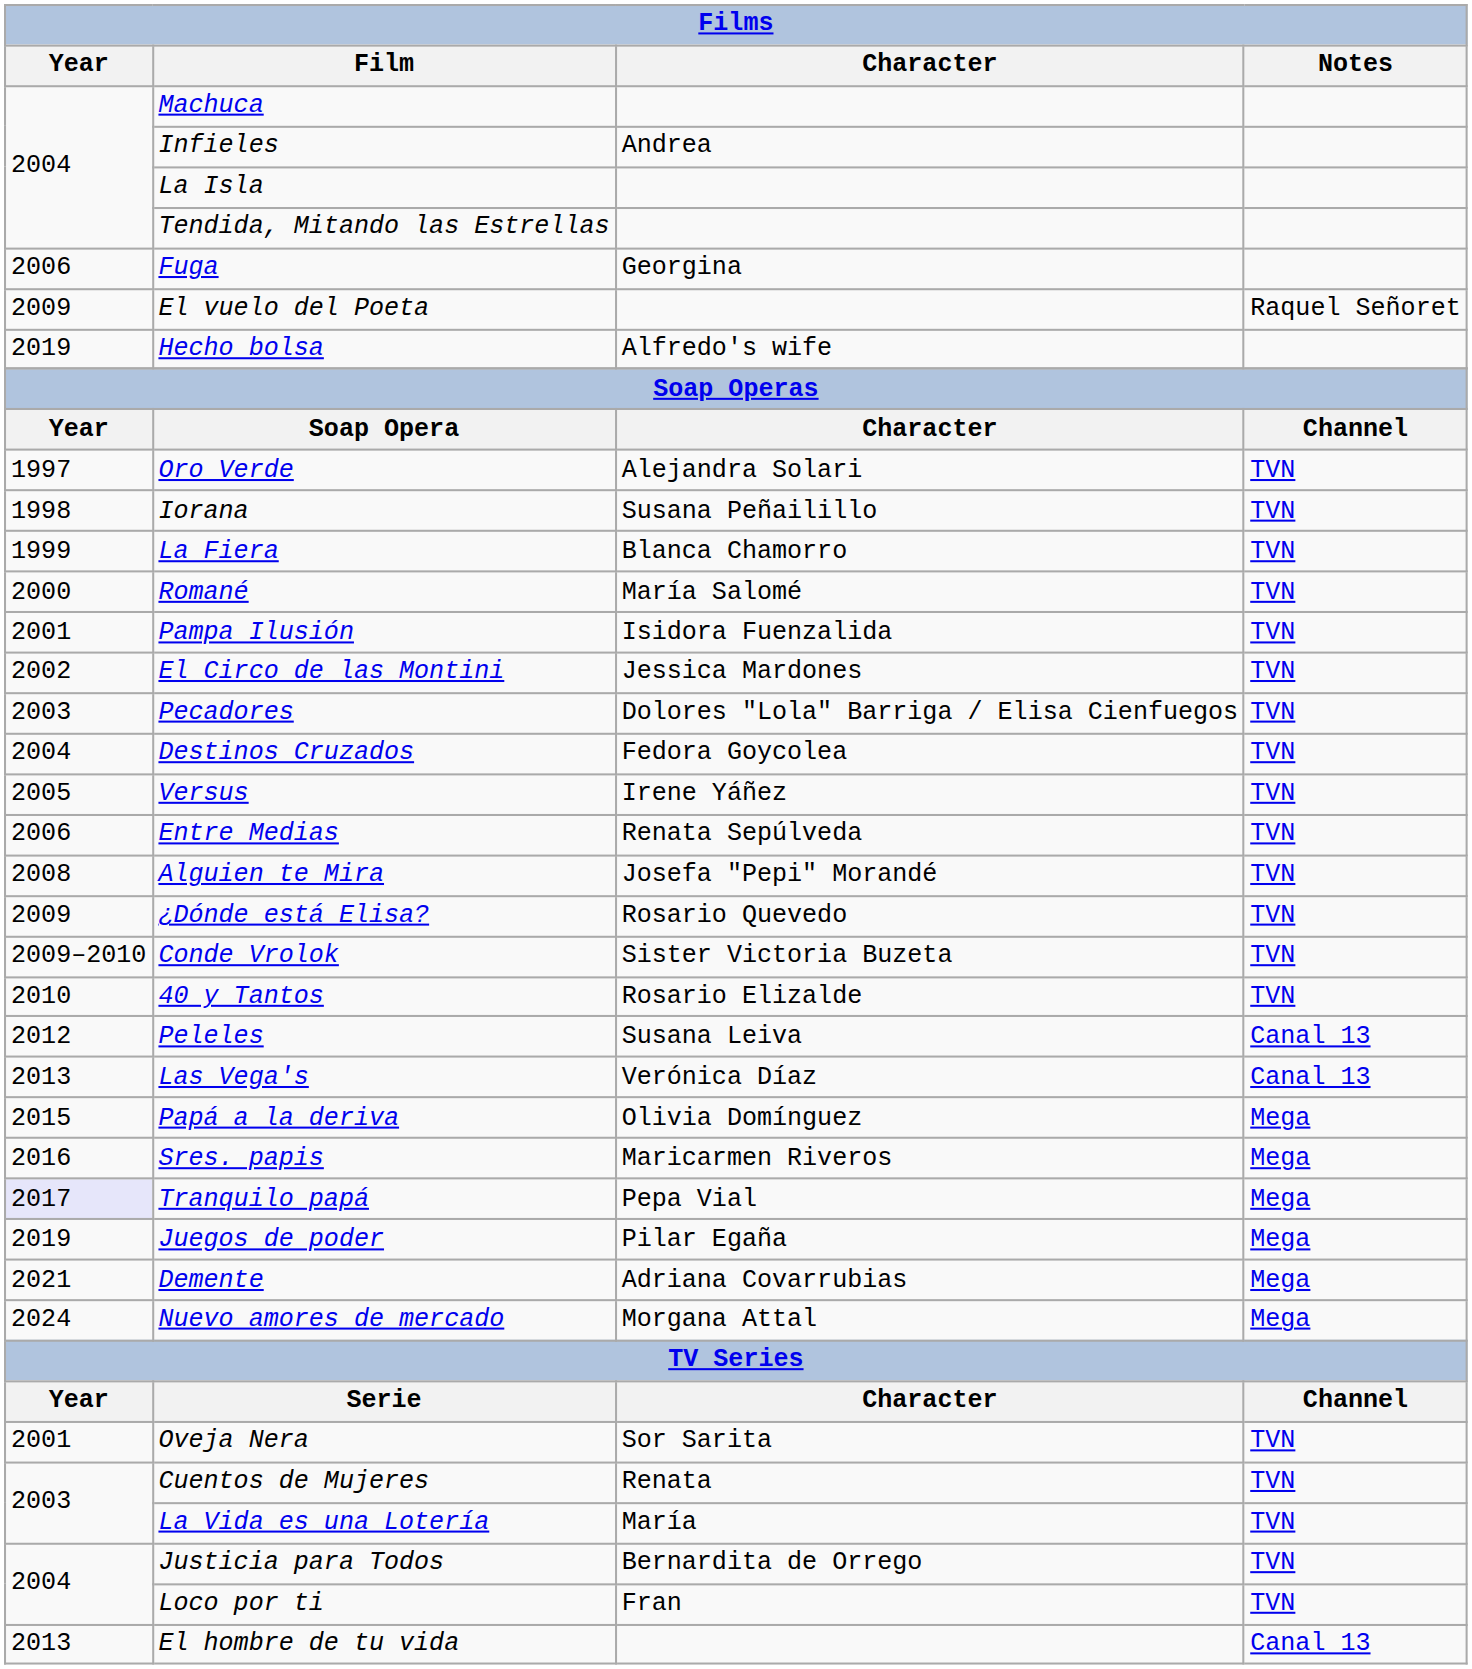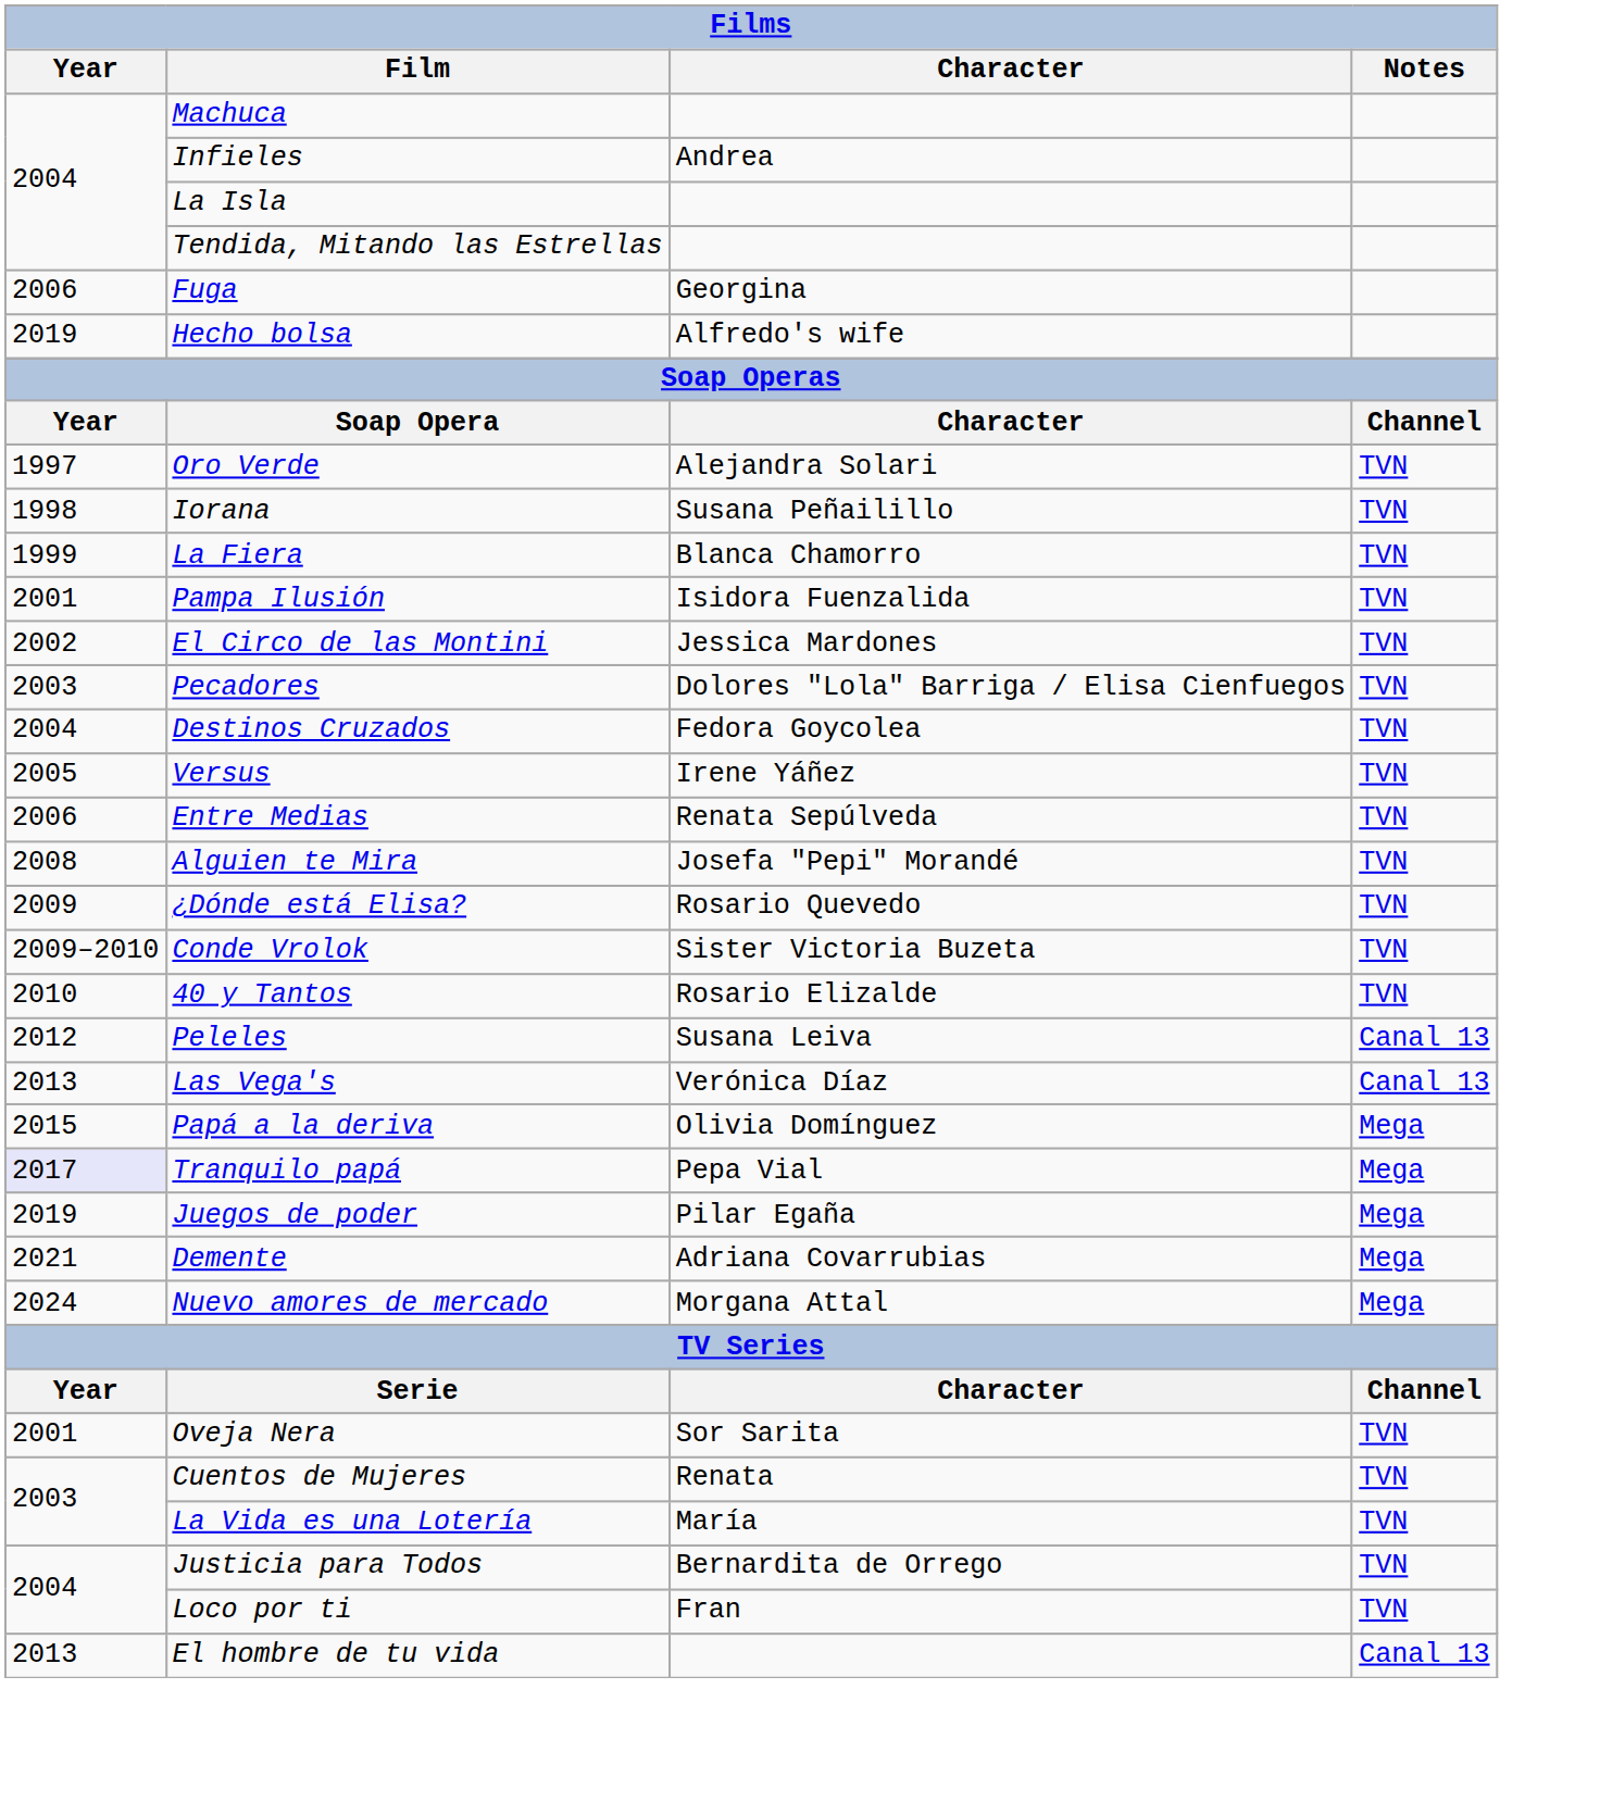- row: 2009 | El vuelo del Poeta | Raquel Señoret
- row: 2000 | Romané | María Salomé | TVN
- row: 2016 | Sres. papis | Maricarmen Riveros | Mega
